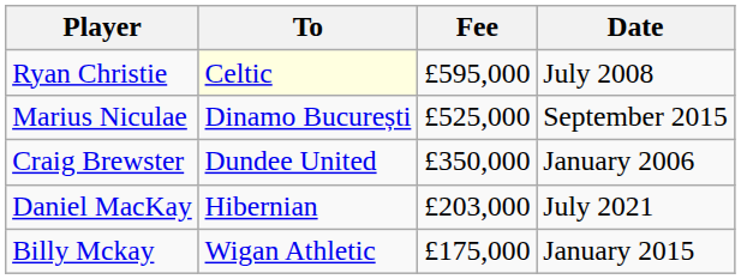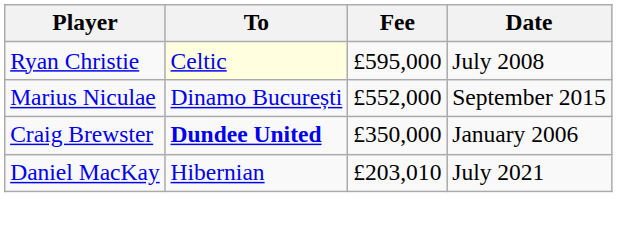Marius Niculae | Fee: £525,000 -> £552,000
Craig Brewster | To: normal -> bold
Daniel MacKay | Fee: £203,000 -> £203,010
- row: Billy Mckay | Wigan Athletic | £175,000 | January 2015
